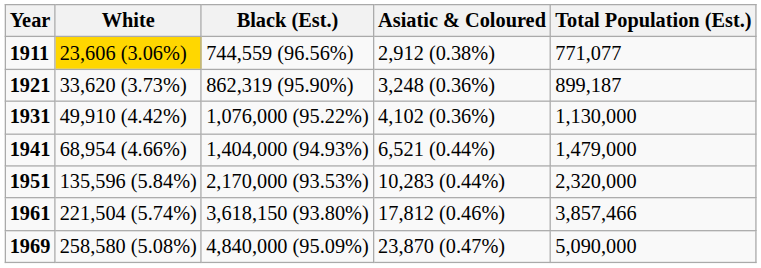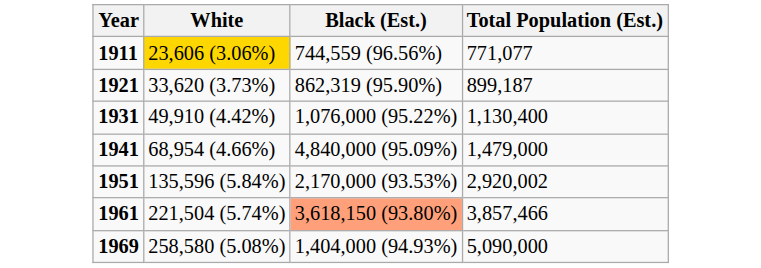- column: Asiatic & Coloured | 2,912 (0.38%) | 3,248 (0.36%) | 4,102 (0.36%) | 6,521 (0.44%) | 10,283 (0.44%) | 17,812 (0.46%) | 23,870 (0.47%)
1931 | Total Population (Est.): 1,130,000 -> 1,130,400
1941 | Black (Est.): 1,404,000 (94.93%) -> 4,840,000 (95.09%)
1951 | Total Population (Est.): 2,320,000 -> 2,920,002
1961 | Black (Est.): no background -> lightsalmon background
1969 | Black (Est.): 4,840,000 (95.09%) -> 1,404,000 (94.93%)
